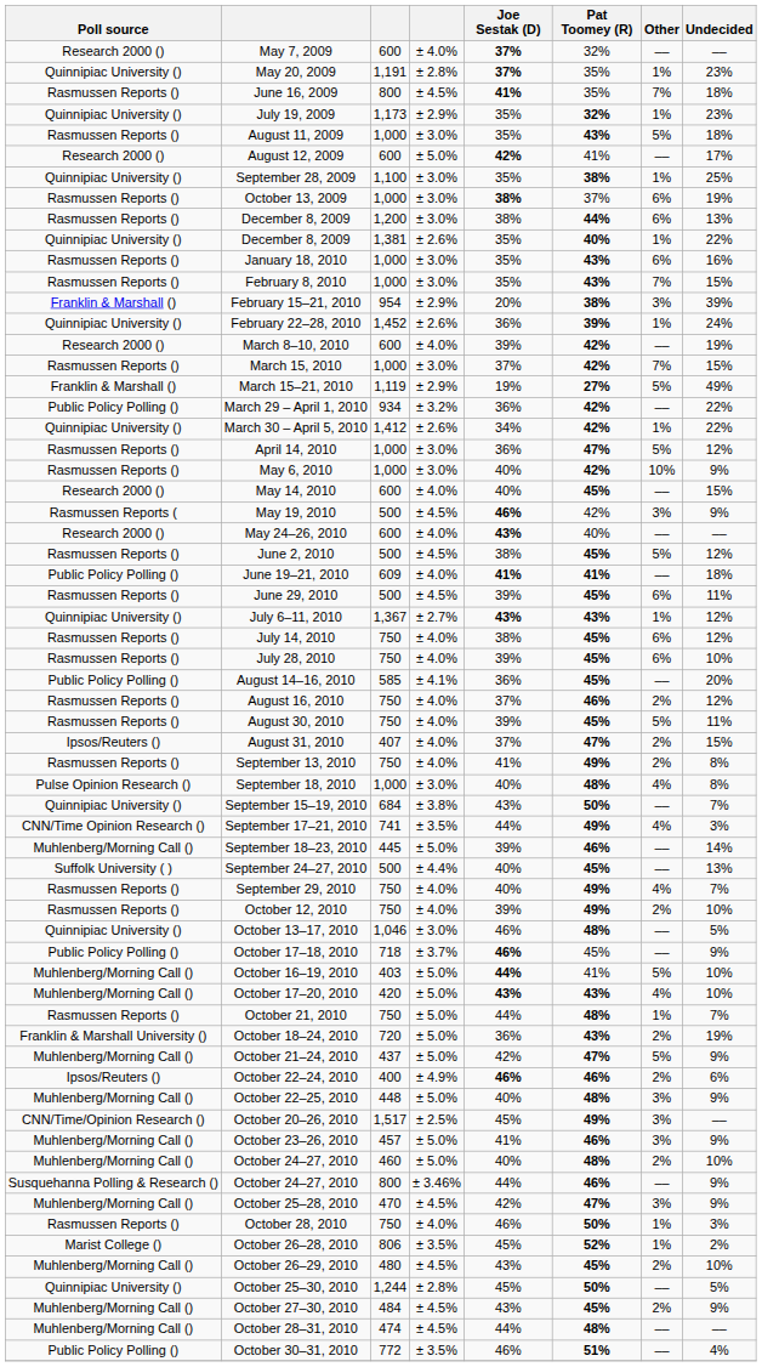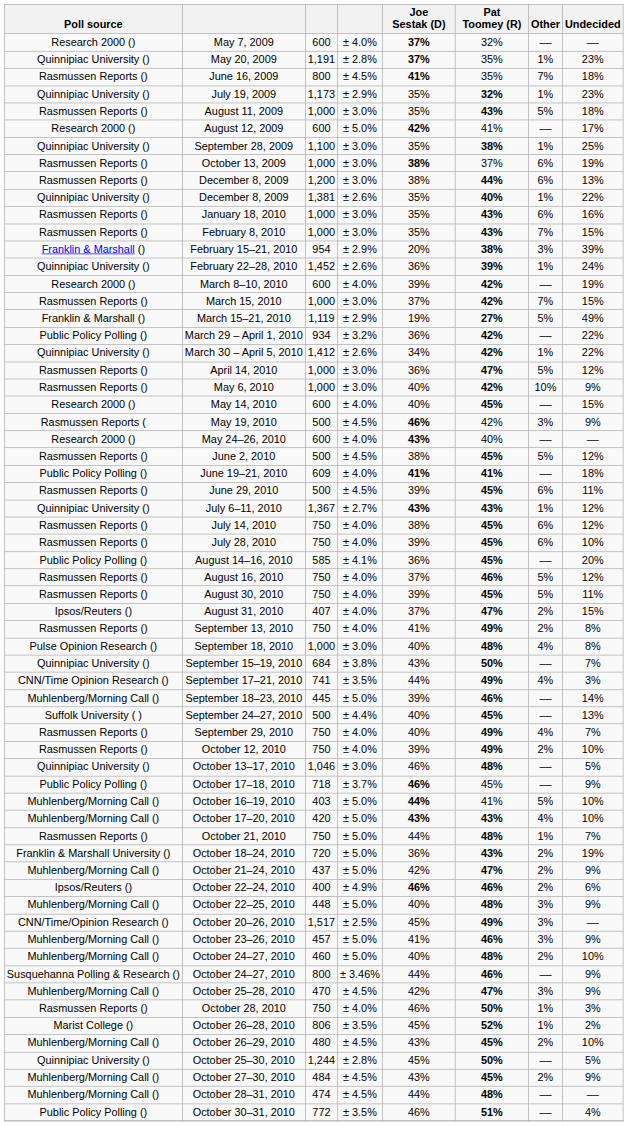August 16, 2010 | Other: 2% -> 5%
October 21–24, 2010 | Other: 5% -> 2%
